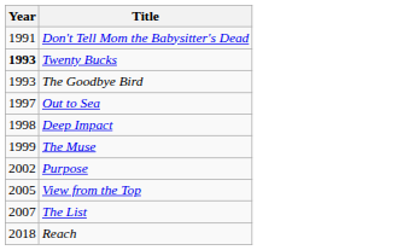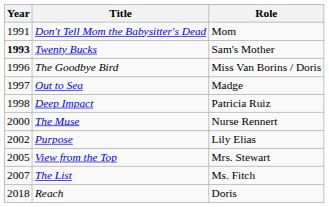+ column: Role | Mom | Sam's Mother | Miss Van Borins / Doris | Madge | Patricia Ruiz | Nurse Rennert | Lily Elias | Mrs. Stewart | Ms. Fitch | Doris
The Goodbye Bird | Year: 1993 -> 1996
The Muse | Year: 1999 -> 2000
